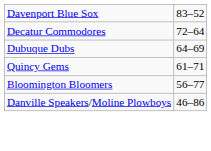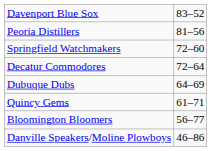+ row: Peoria Distillers | 81–56
+ row: Springfield Watchmakers | 72–60
